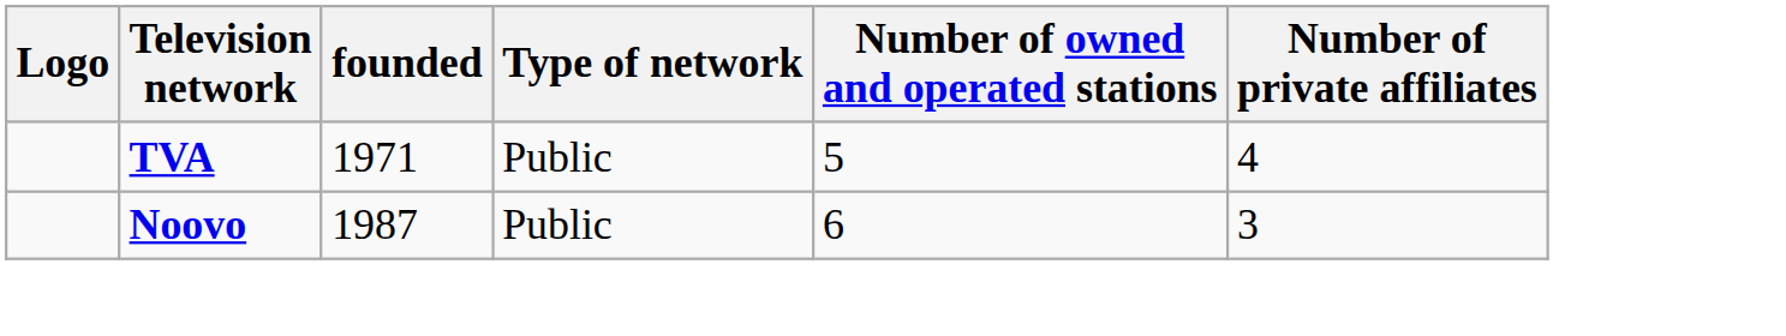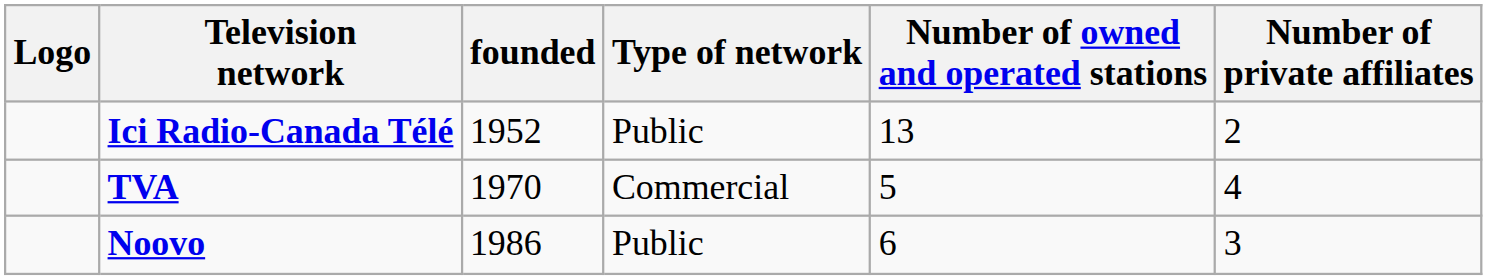+ row: Ici Radio-Canada Télé | 1952 | Public | 13 | 2
TVA | founded: 1971 -> 1970
TVA | Type of network: Public -> Commercial
Noovo | founded: 1987 -> 1986
